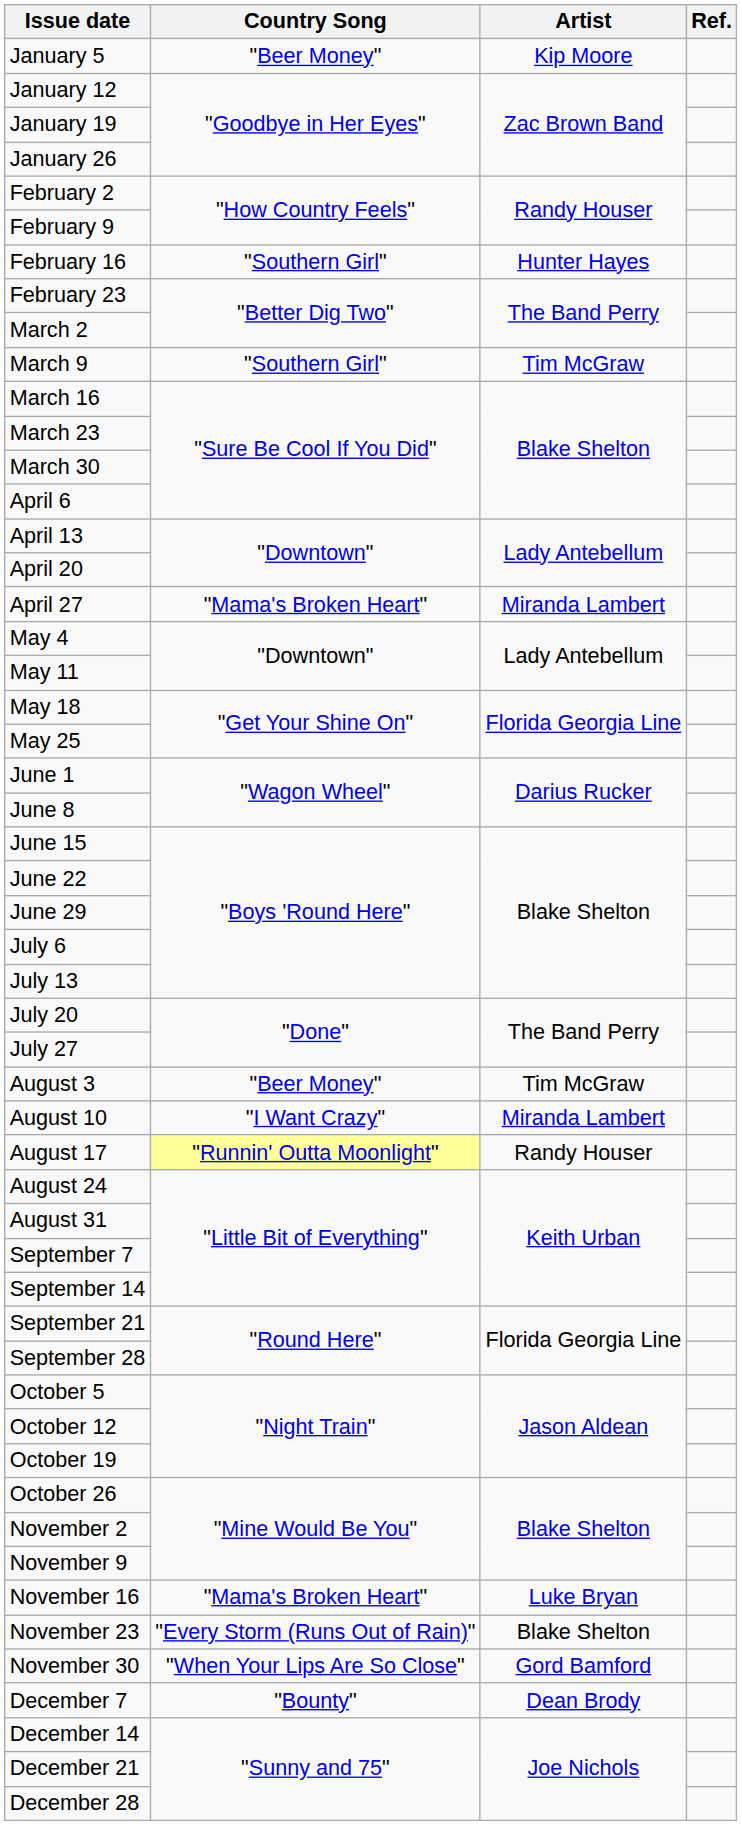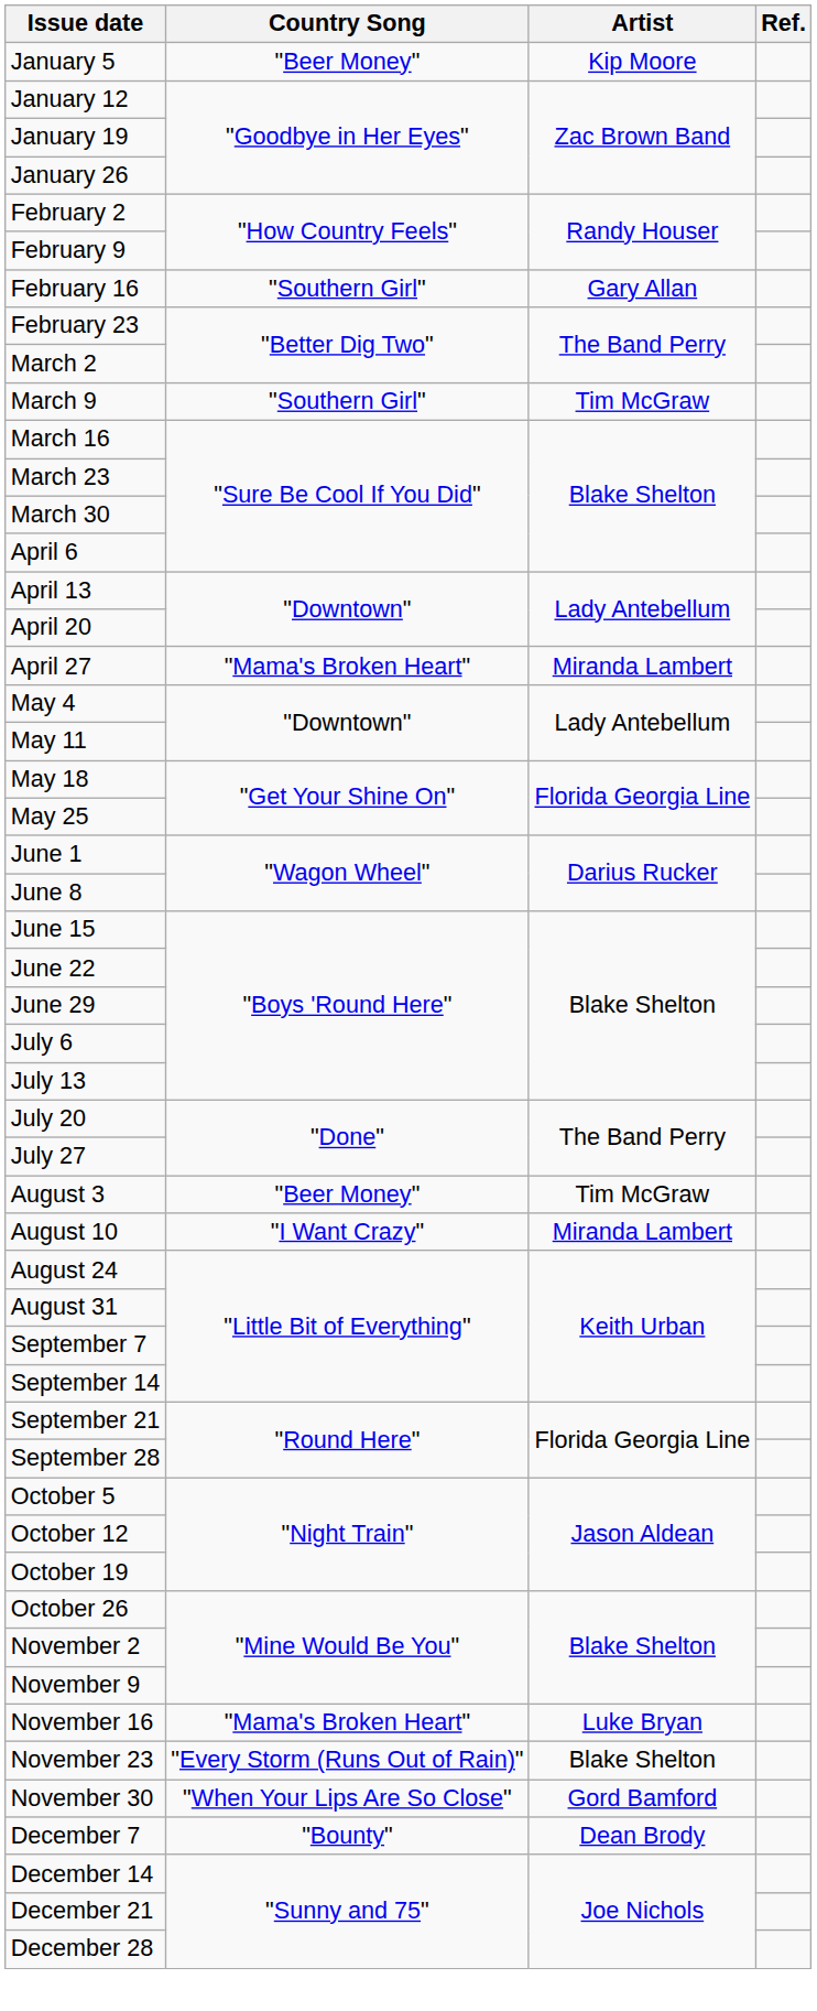February 16 | Artist: Hunter Hayes -> Gary Allan
- row: August 17 | "Runnin' Outta Moonlight" | Randy Houser
